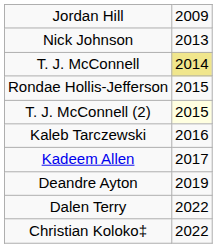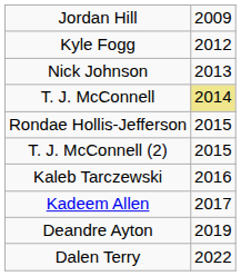+ row: Kyle Fogg | 2012
T. J. McConnell (2) | column 2: lightyellow background -> no background
- row: Christian Koloko‡ | 2022
